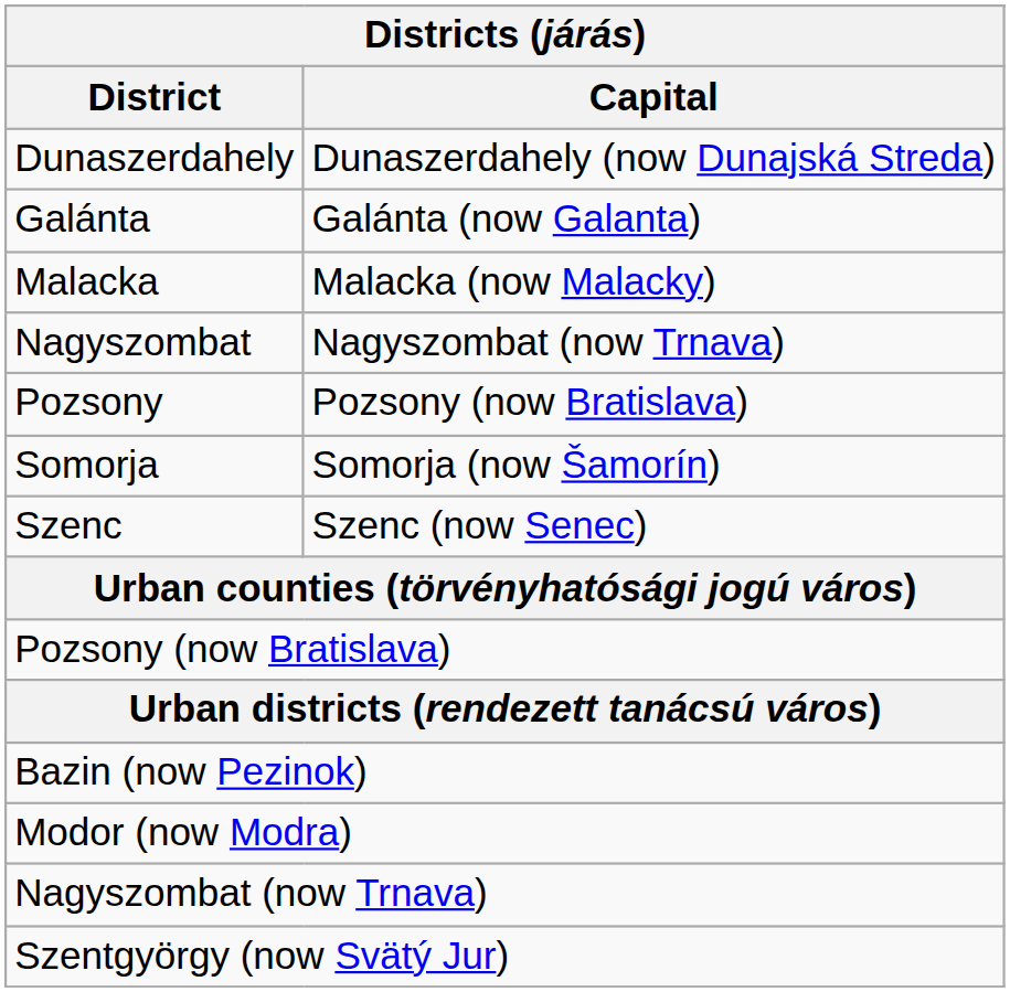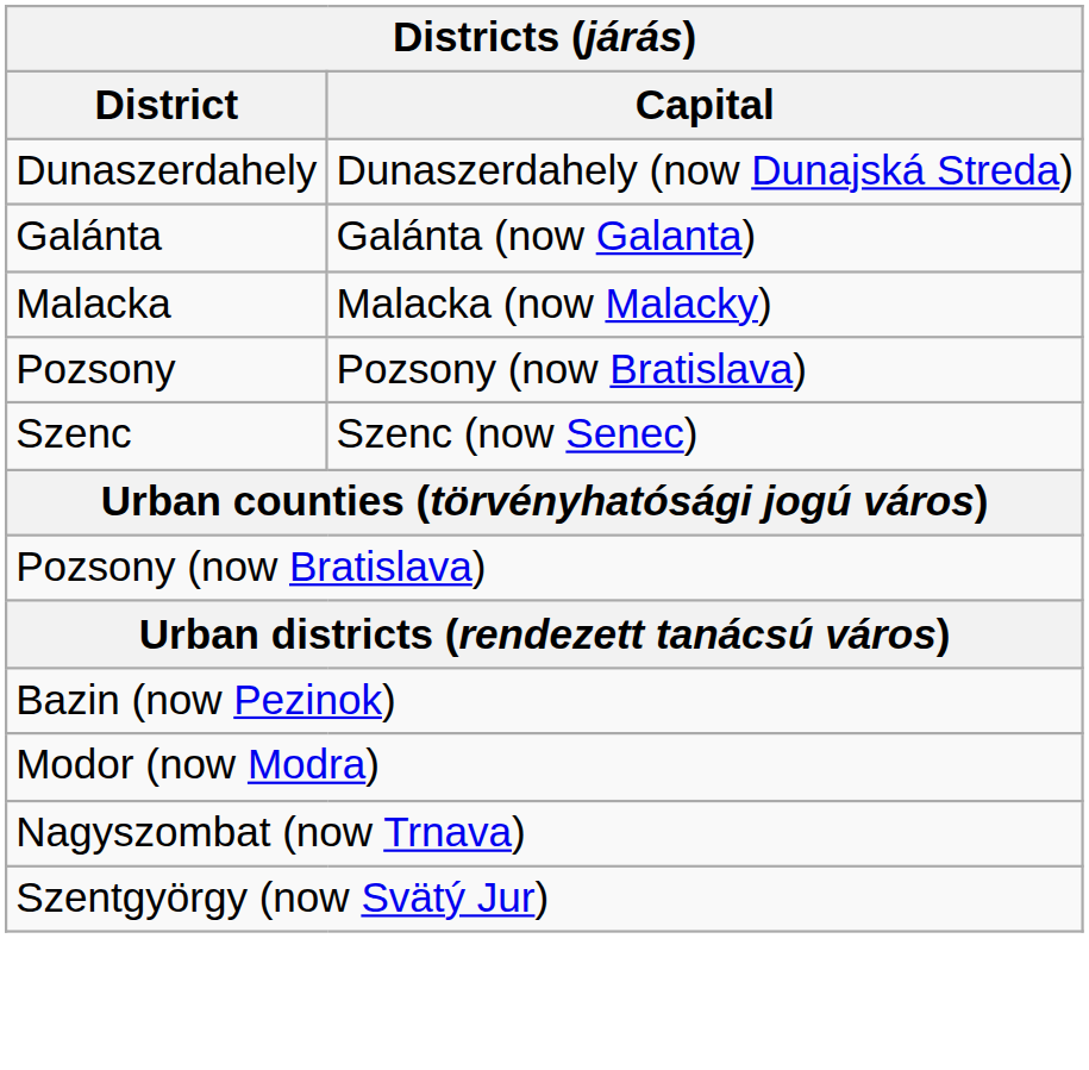- row: Nagyszombat | Nagyszombat (now Trnava)
- row: Somorja | Somorja (now Šamorín)
